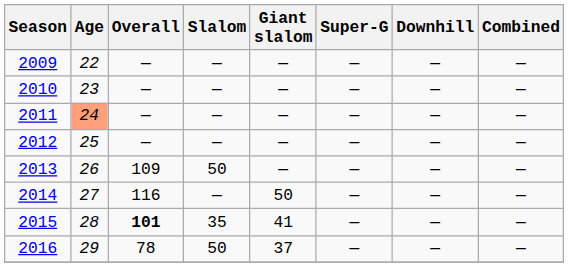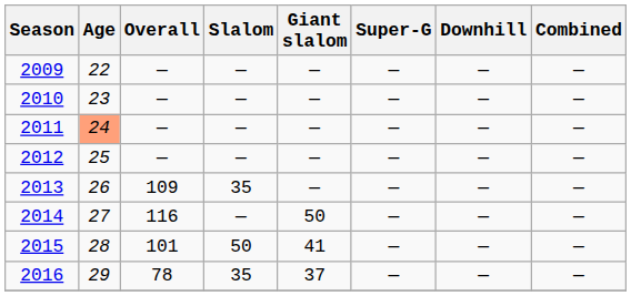2013 | Slalom: 50 -> 35
2015 | Overall: bold -> normal
2015 | Slalom: 35 -> 50
2016 | Slalom: 50 -> 35
